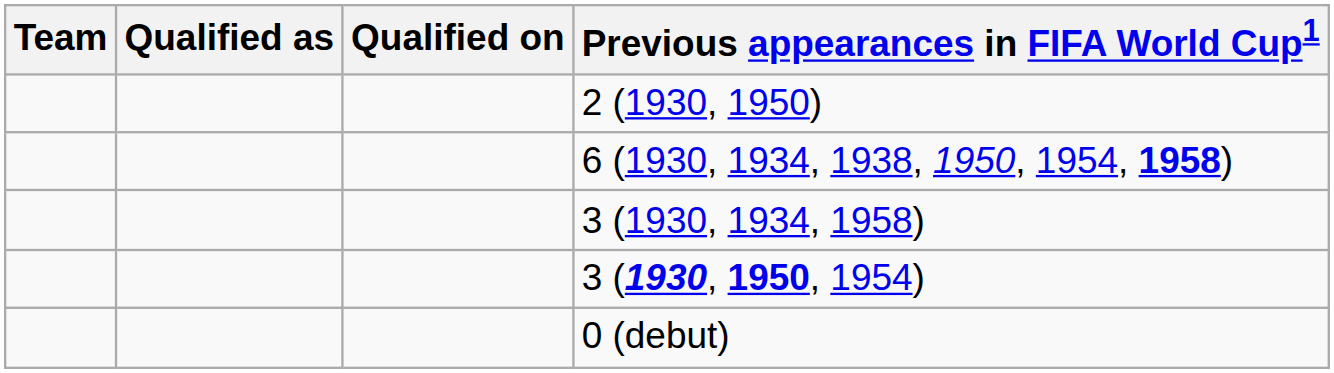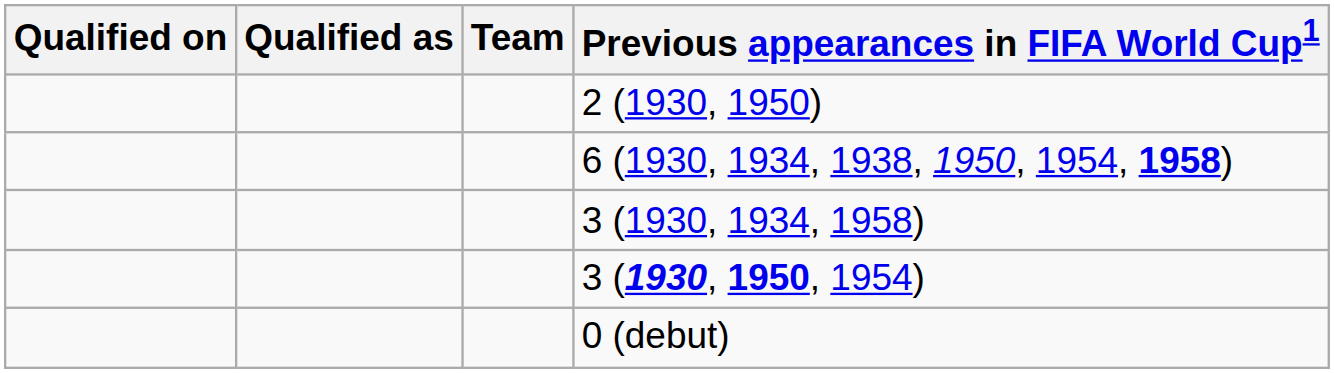columns swapped: Team <-> Qualified on
